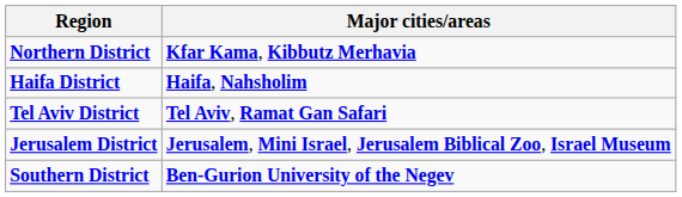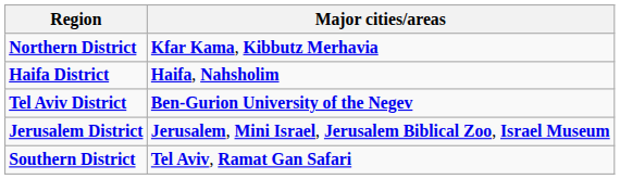Tel Aviv District | Major cities/areas: Tel Aviv, Ramat Gan Safari -> Ben-Gurion University of the Negev
Southern District | Major cities/areas: Ben-Gurion University of the Negev -> Tel Aviv, Ramat Gan Safari
